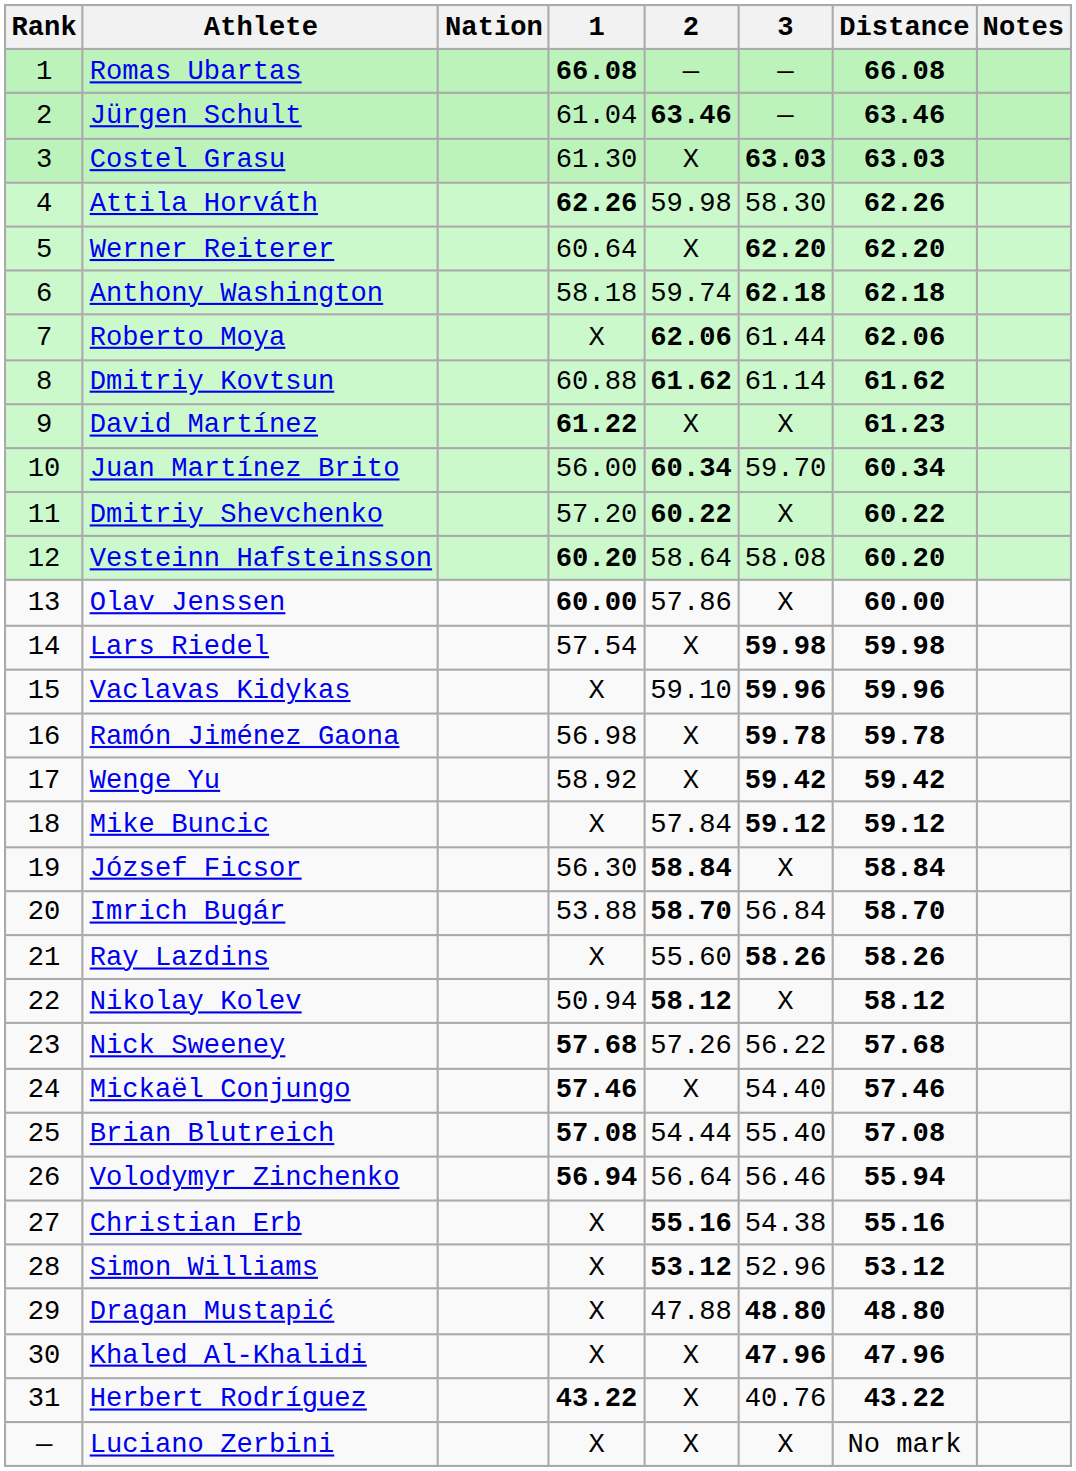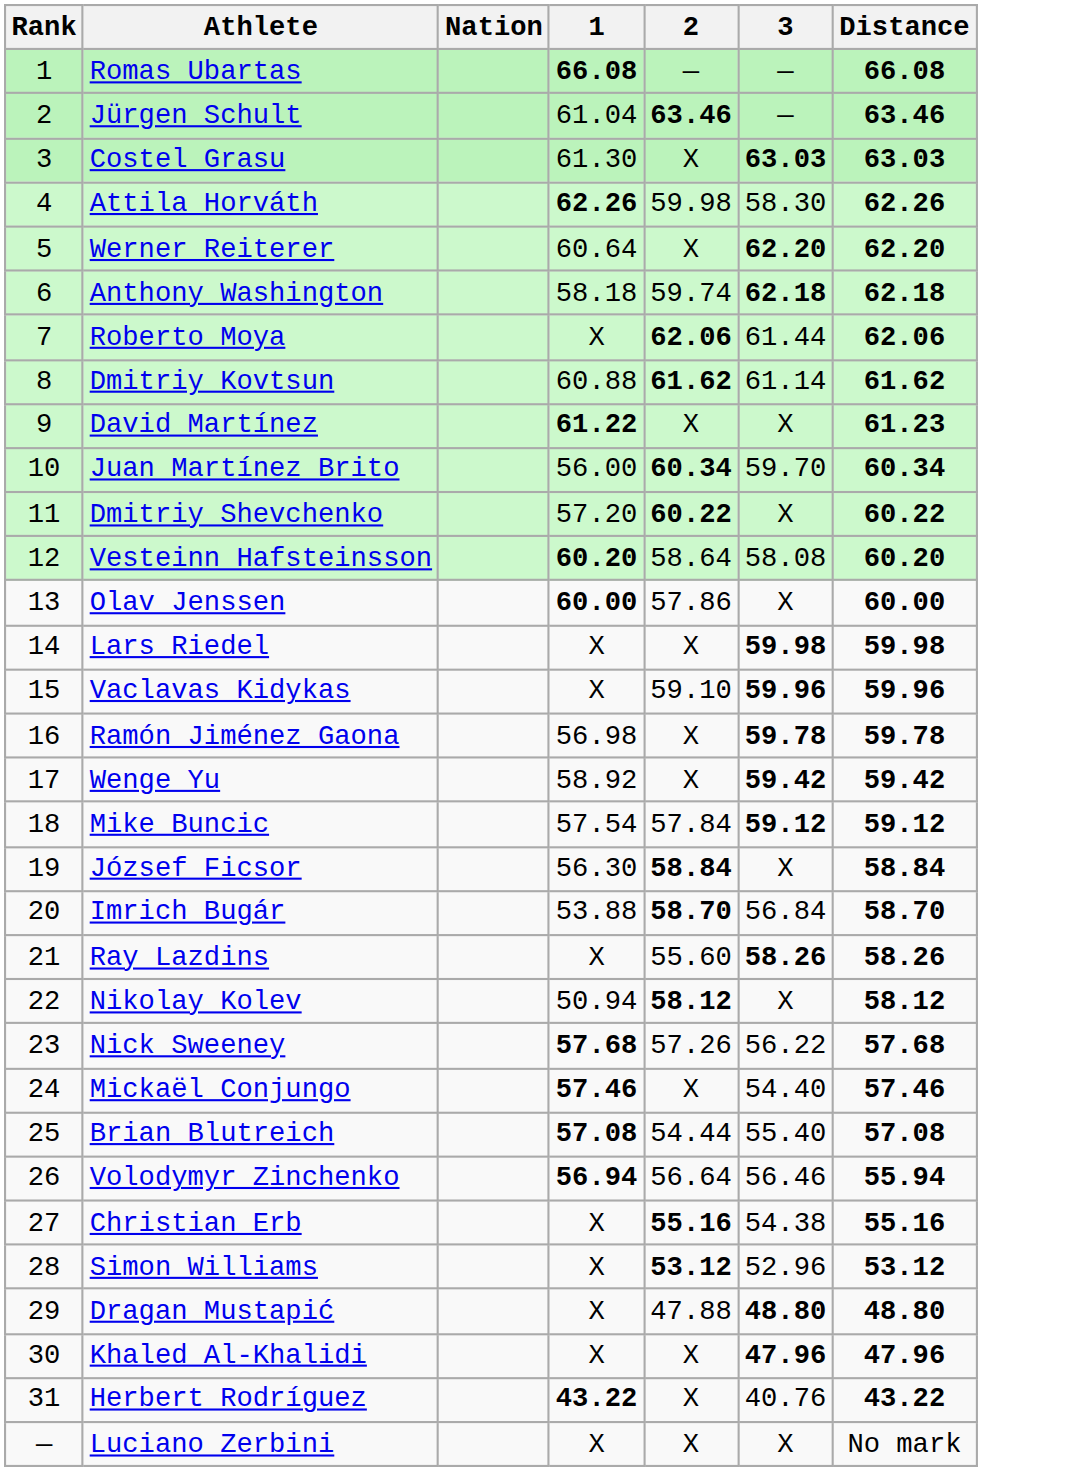- column: Notes
Lars Riedel | 1: 57.54 -> X
Mike Buncic | 1: X -> 57.54
